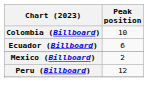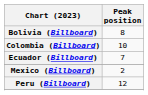+ row: Bolivia (Billboard) | 8
Ecuador (Billboard) | Peak position: 6 -> 7
